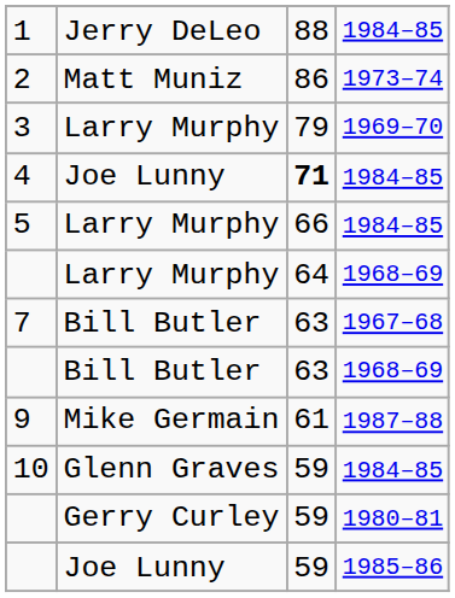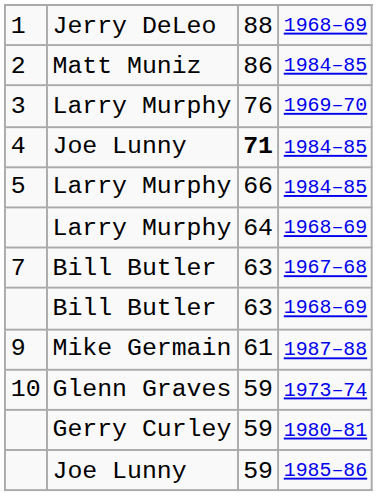1 | column 4: 1984–85 -> 1968–69
2 | column 4: 1973–74 -> 1984–85
3 | column 3: 79 -> 76
10 | column 4: 1984–85 -> 1973–74
